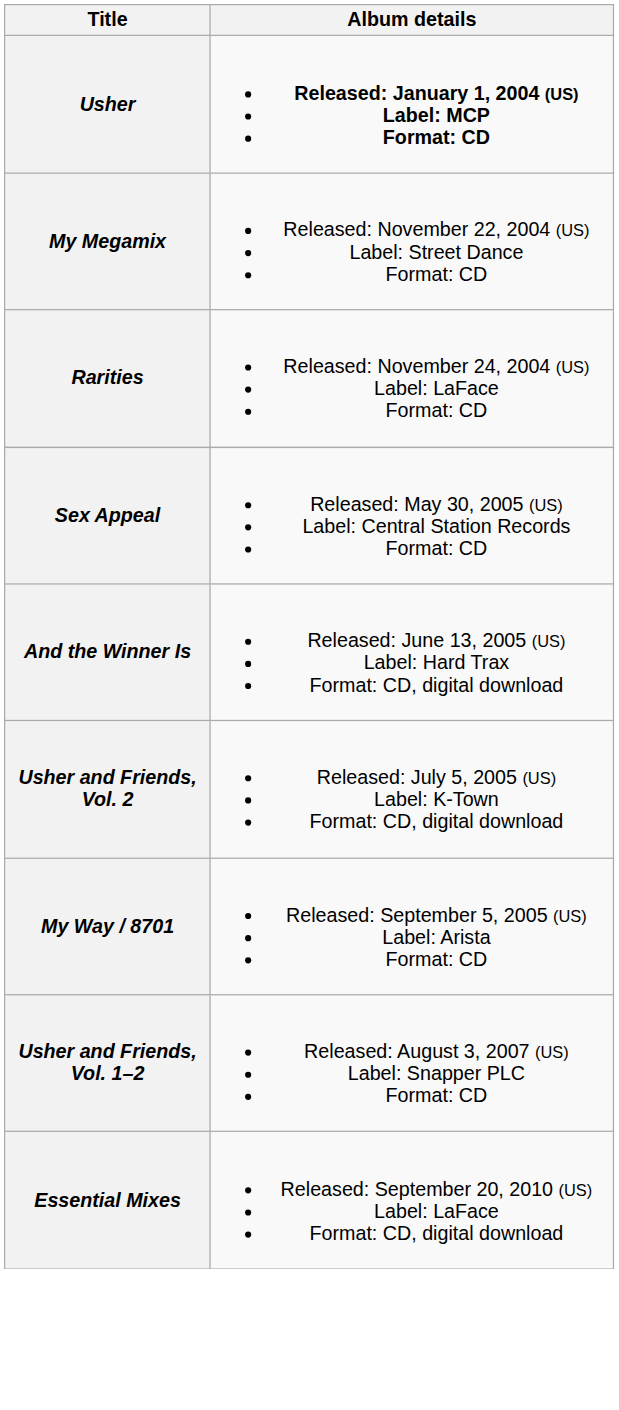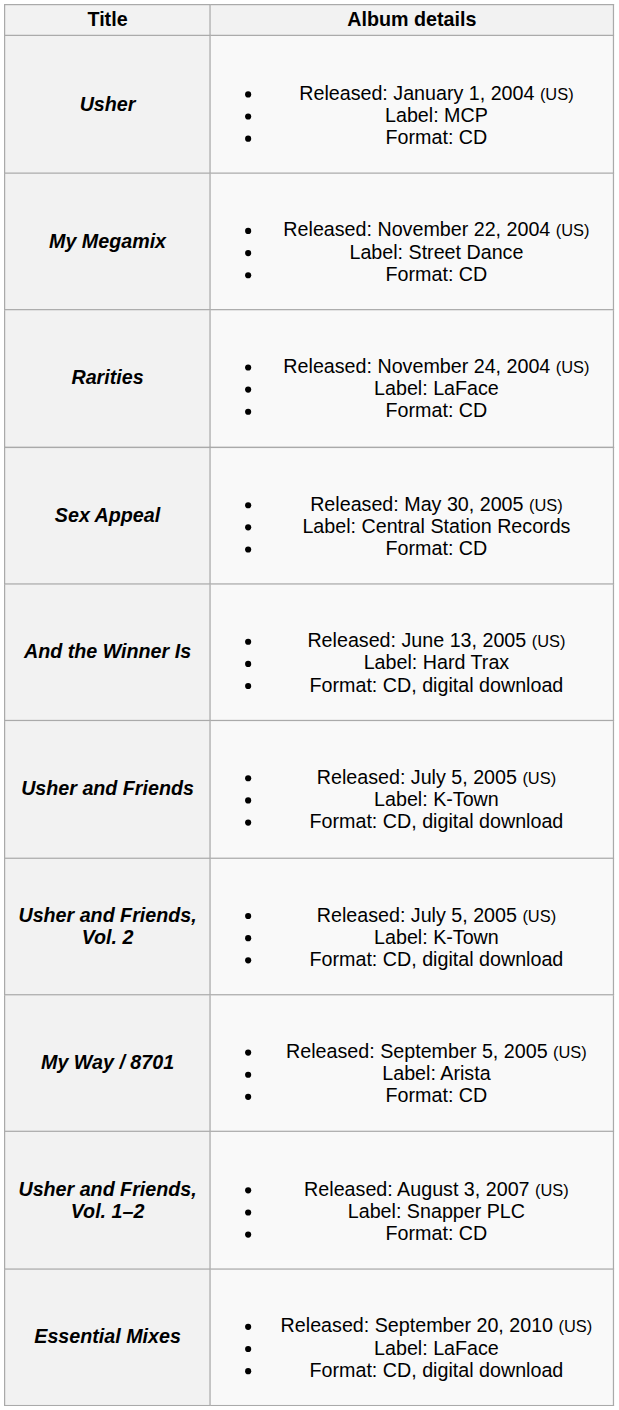Usher | Album details: bold -> normal
+ row: Usher and Friends | Released: July 5, 2005 (US) Label: K-Town Format: CD, digital download
